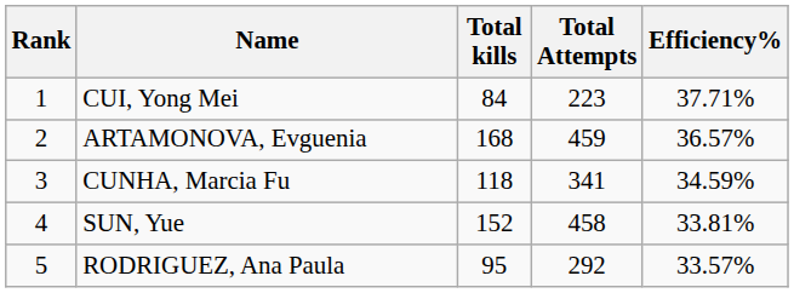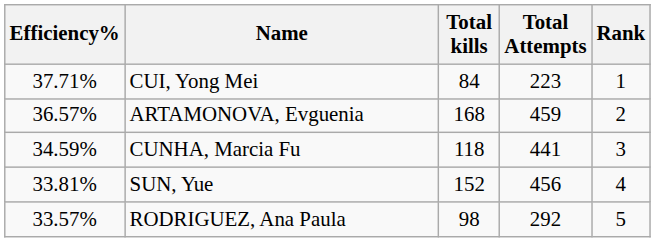columns swapped: Rank <-> Efficiency%
CUNHA, Marcia Fu | Total Attempts: 341 -> 441
SUN, Yue | Total Attempts: 458 -> 456
RODRIGUEZ, Ana Paula | Total kills: 95 -> 98
